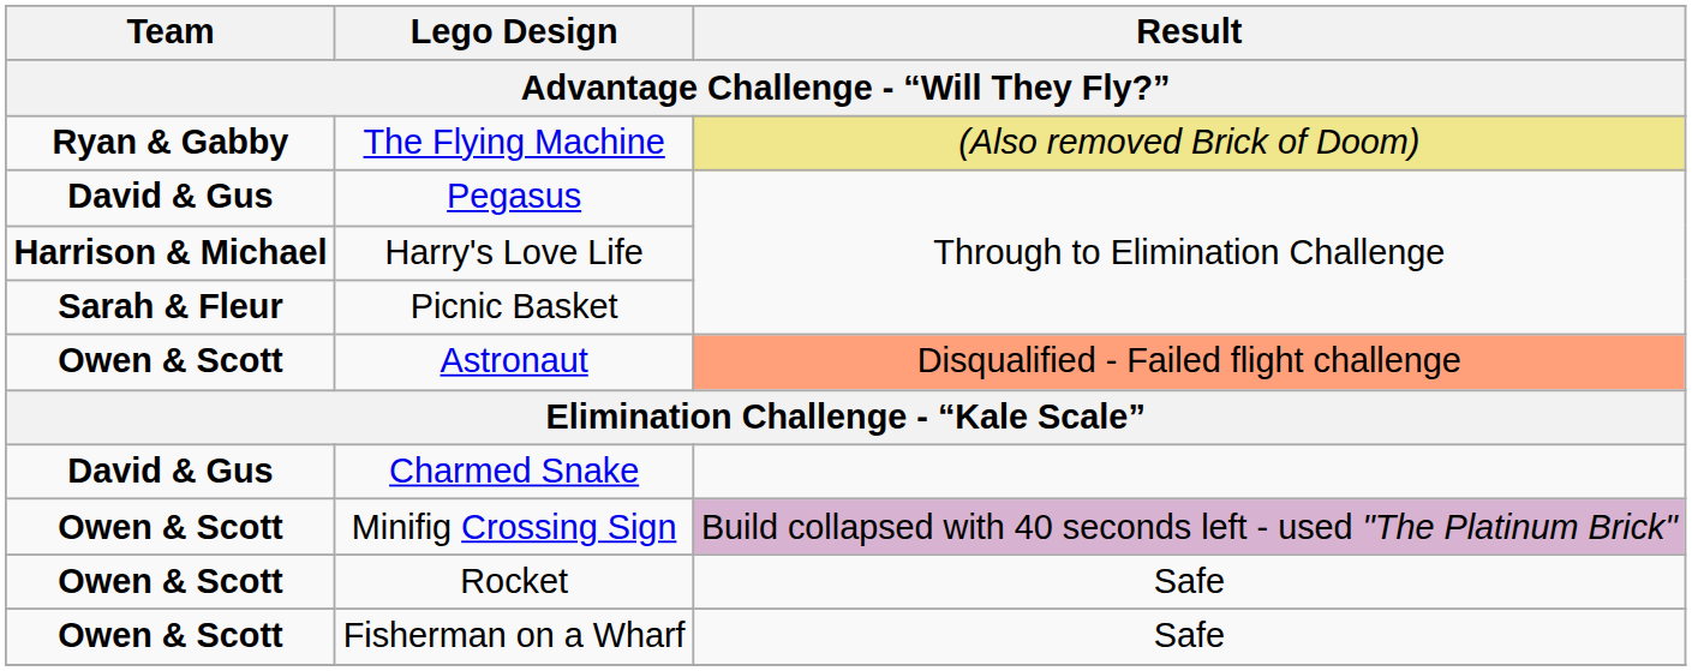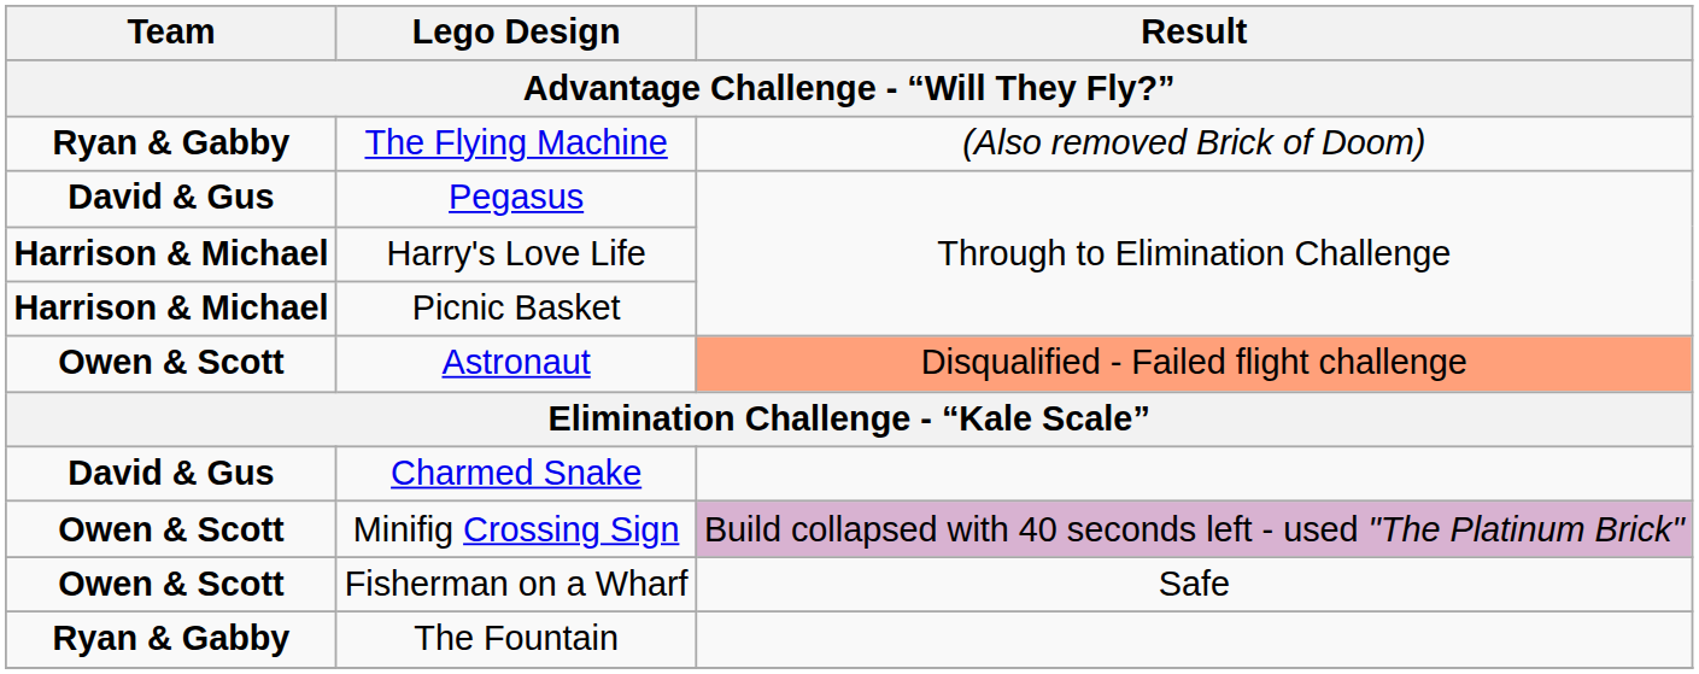The Flying Machine | Result: khaki background -> no background
Picnic Basket | Team: Sarah & Fleur -> Harrison & Michael
- row: Owen & Scott | Rocket | Safe
+ row: Ryan & Gabby | The Fountain
